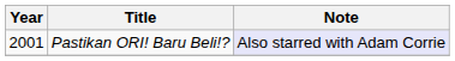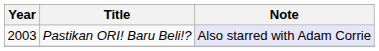Pastikan ORI! Baru Beli!? | Year: 2001 -> 2003
